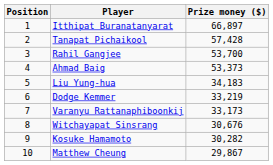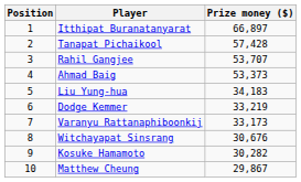Rahil Gangjee | Prize money ($): 53,700 -> 53,707
